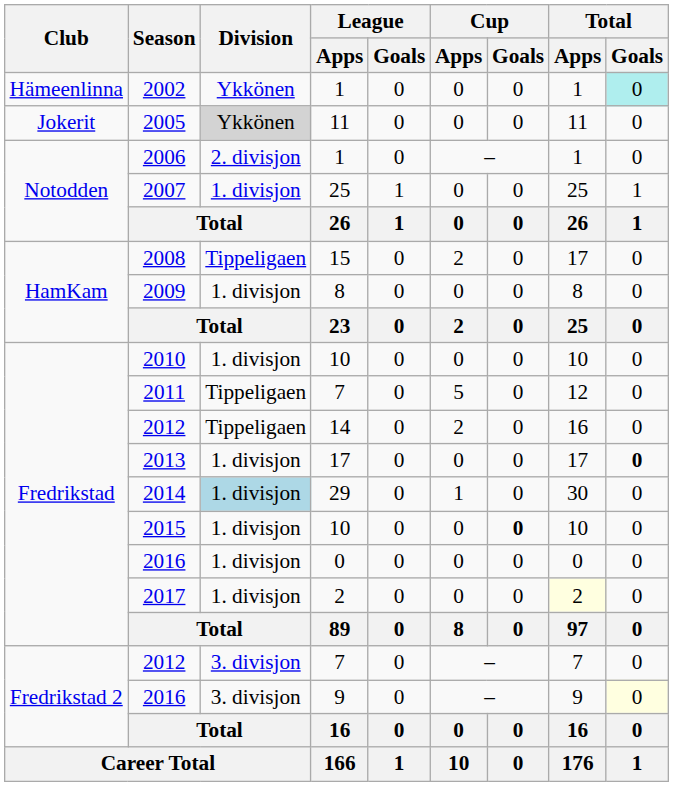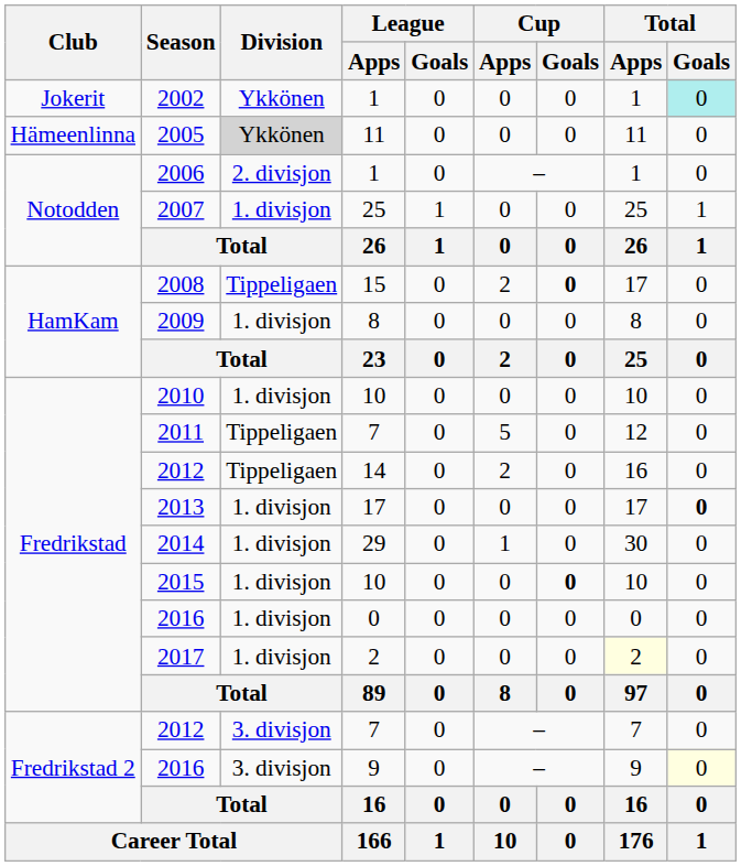2002 | Club: Hämeenlinna -> Jokerit
2005 | Club: Jokerit -> Hämeenlinna
2008 | Cup / Goals: normal -> bold
2014 | Division: lightblue background -> no background
